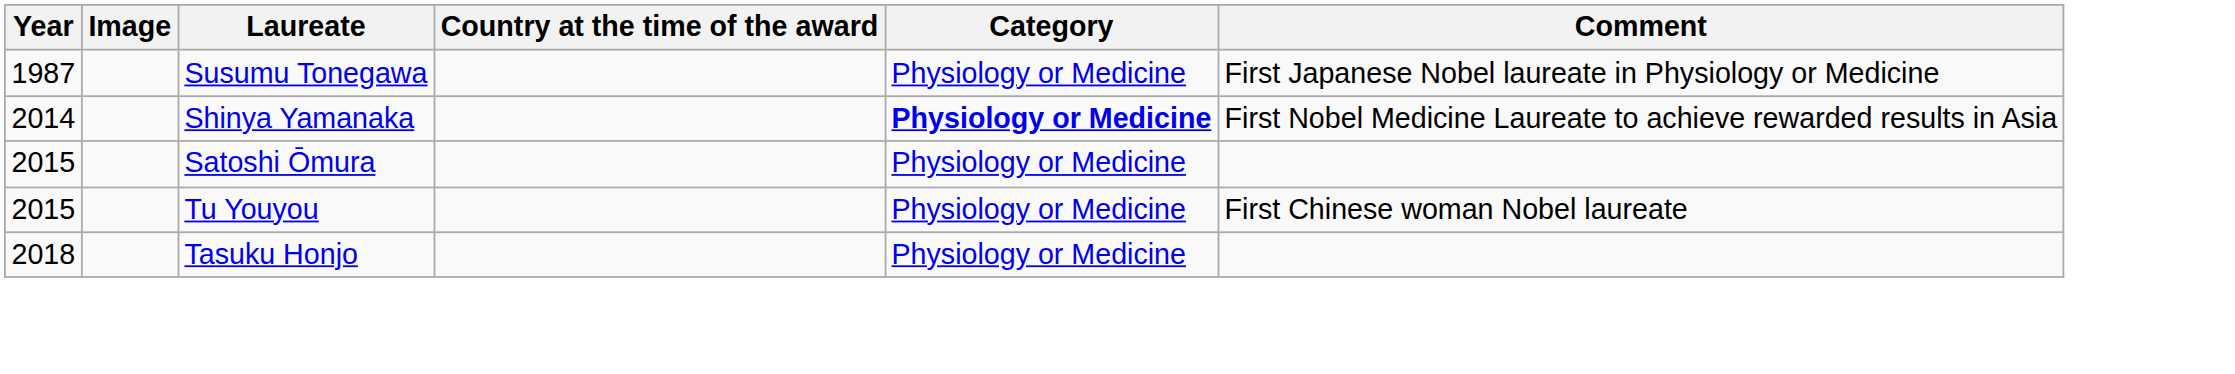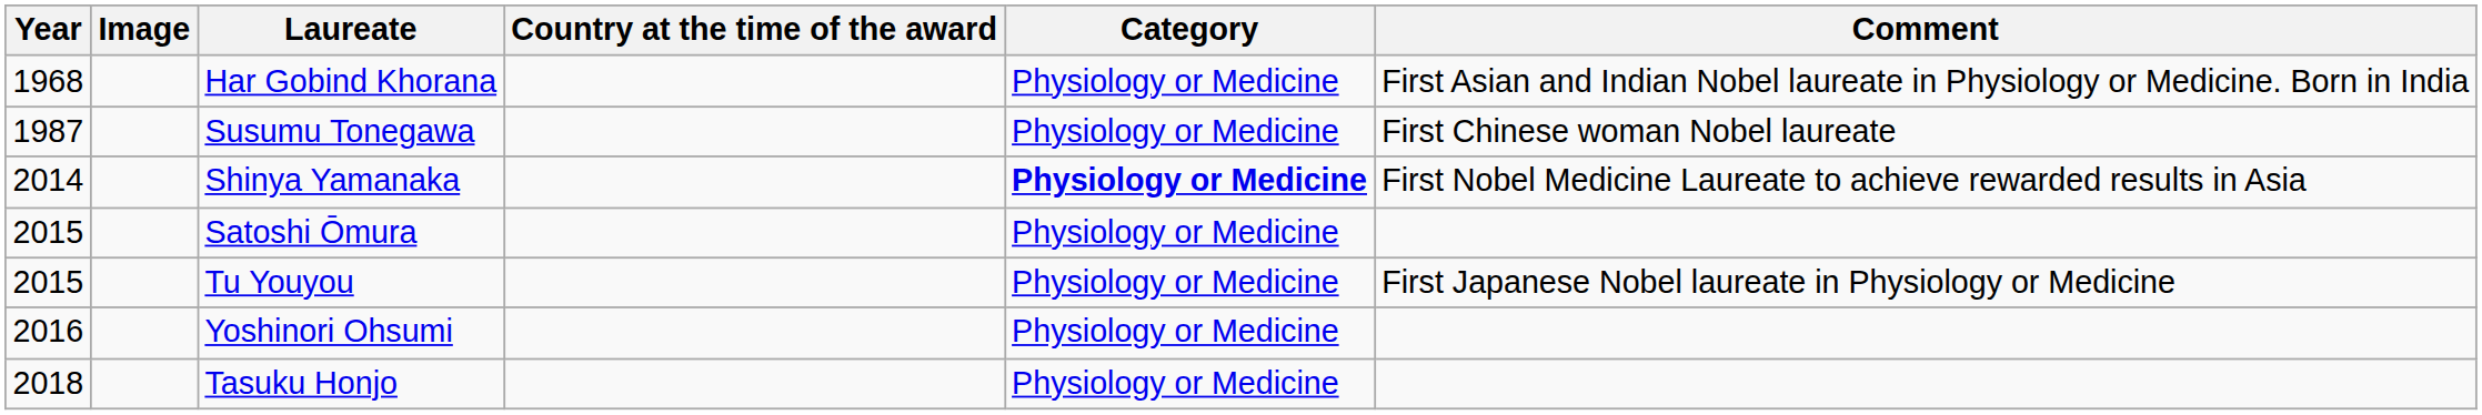+ row: 1968 | Har Gobind Khorana | Physiology or Medicine | First Asian and Indian Nobel laureate in Physiology or Medicine. Born in India
Susumu Tonegawa | Comment: First Japanese Nobel laureate in Physiology or Medicine -> First Chinese woman Nobel laureate
Tu Youyou | Comment: First Chinese woman Nobel laureate -> First Japanese Nobel laureate in Physiology or Medicine
+ row: 2016 | Yoshinori Ohsumi | Physiology or Medicine
